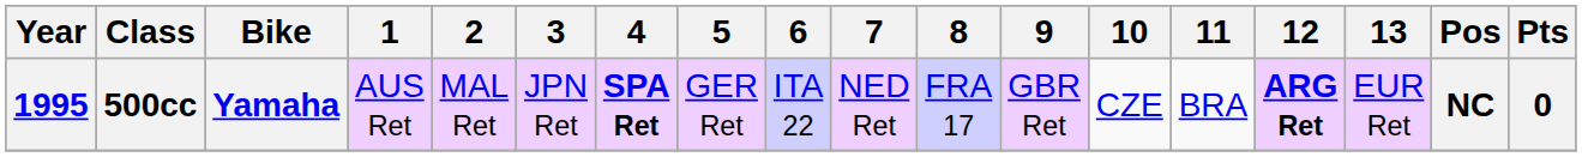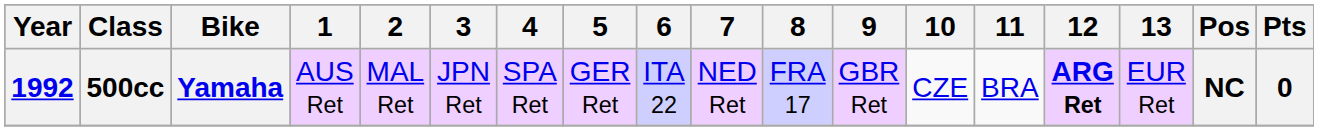500cc | Year: 1995 -> 1992
500cc | 4: bold -> normal
